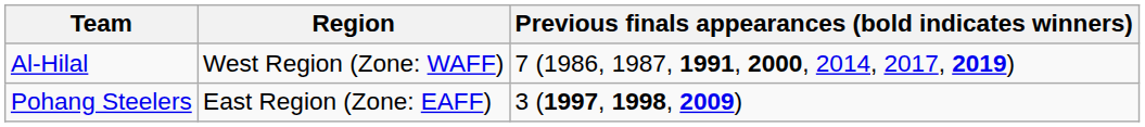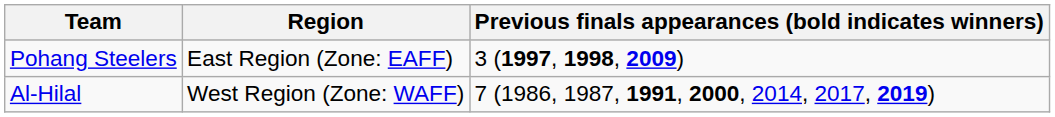rows swapped: Al-Hilal <-> Pohang Steelers
